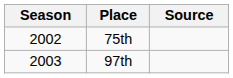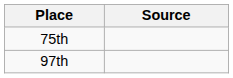- column: Season | 2002 | 2003
